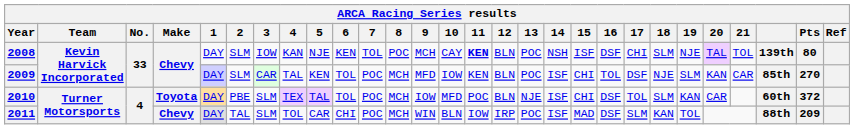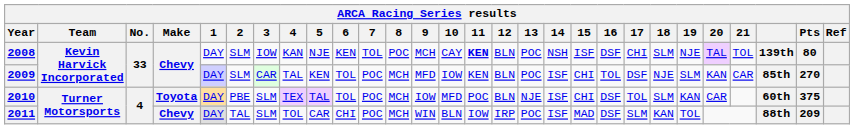2010 | Pts: 372 -> 375
